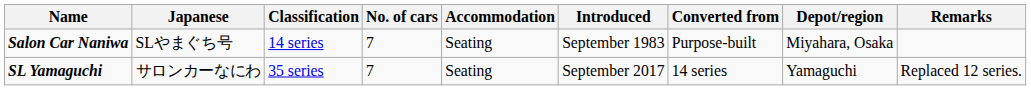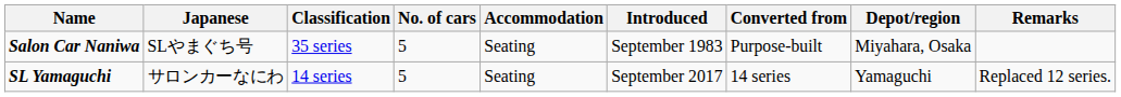Salon Car Naniwa | Classification: 14 series -> 35 series
Salon Car Naniwa | No. of cars: 7 -> 5
SL Yamaguchi | Classification: 35 series -> 14 series
SL Yamaguchi | No. of cars: 7 -> 5
